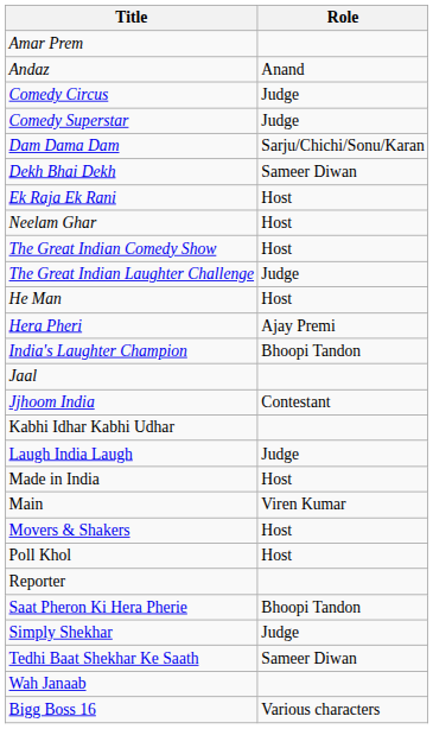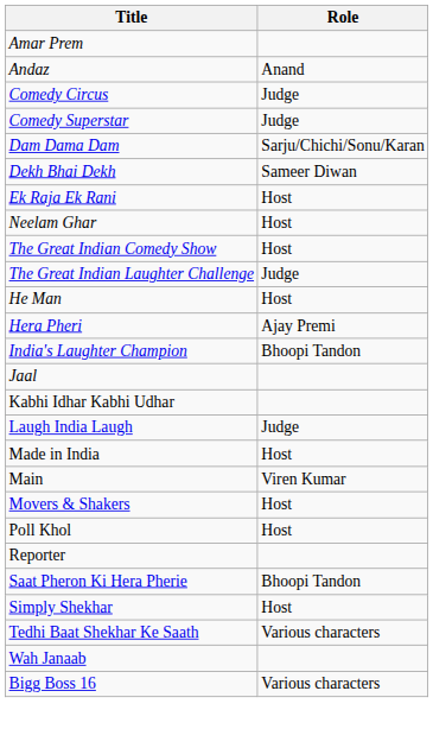- row: Jjhoom India | Contestant
Simply Shekhar | Role: Judge -> Host
Tedhi Baat Shekhar Ke Saath | Role: Sameer Diwan -> Various characters
